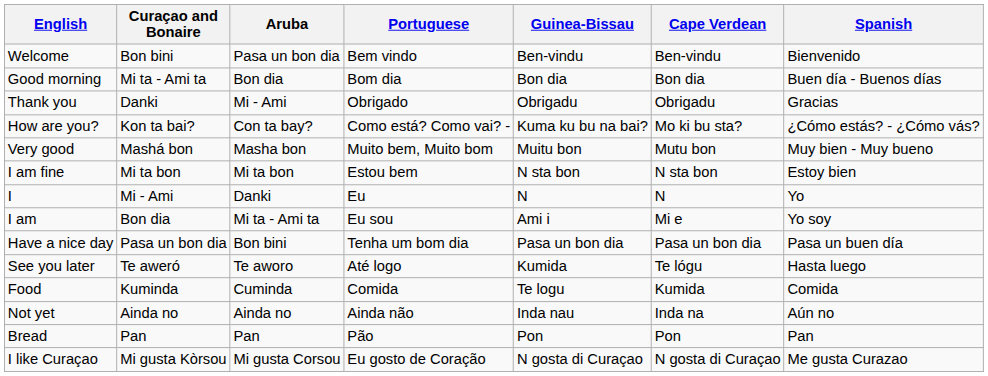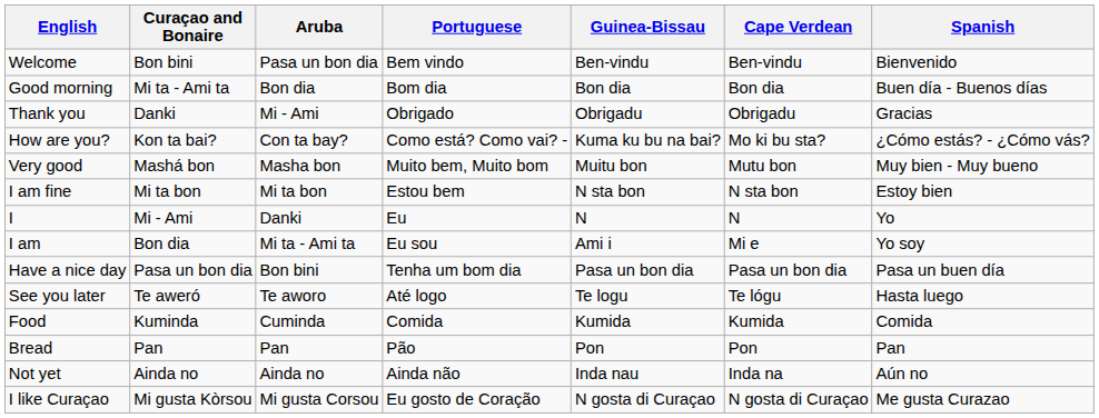See you later | Guinea-Bissau: Kumida -> Te logu
Food | Guinea-Bissau: Te logu -> Kumida
rows swapped: Bread <-> Not yet
